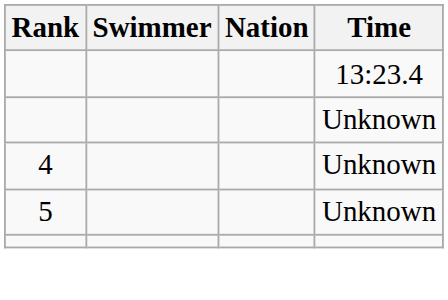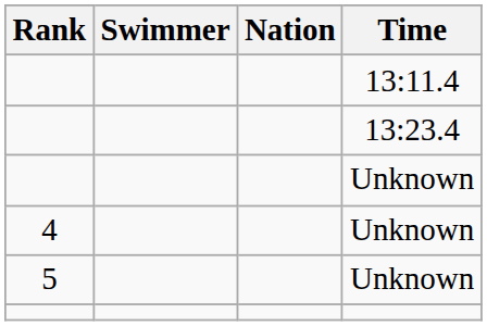+ row: 13:11.4
